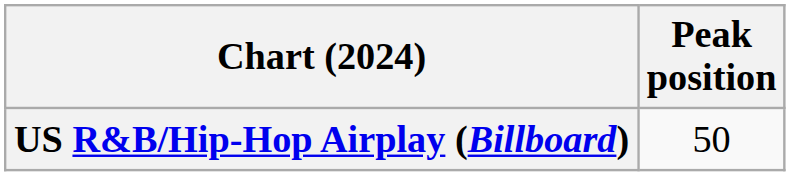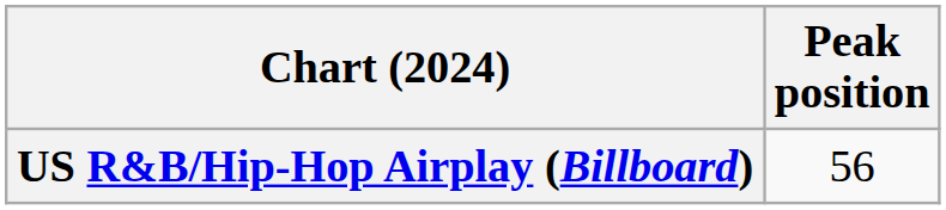US R&B/Hip-Hop Airplay (Billboard) | Peak position: 50 -> 56
